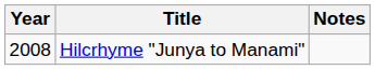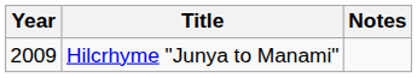Hilcrhyme "Junya to Manami" | Year: 2008 -> 2009
